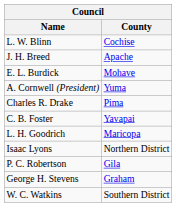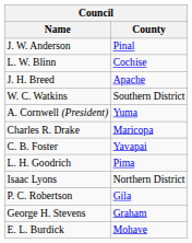+ row: J. W. Anderson | Pinal
rows swapped: E. L. Burdick <-> W. C. Watkins
Charles R. Drake | County: Pima -> Maricopa
L. H. Goodrich | County: Maricopa -> Pima
